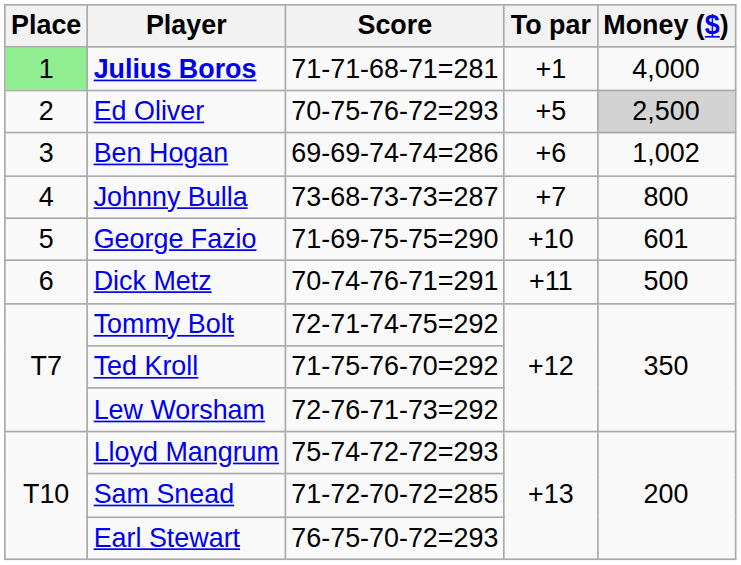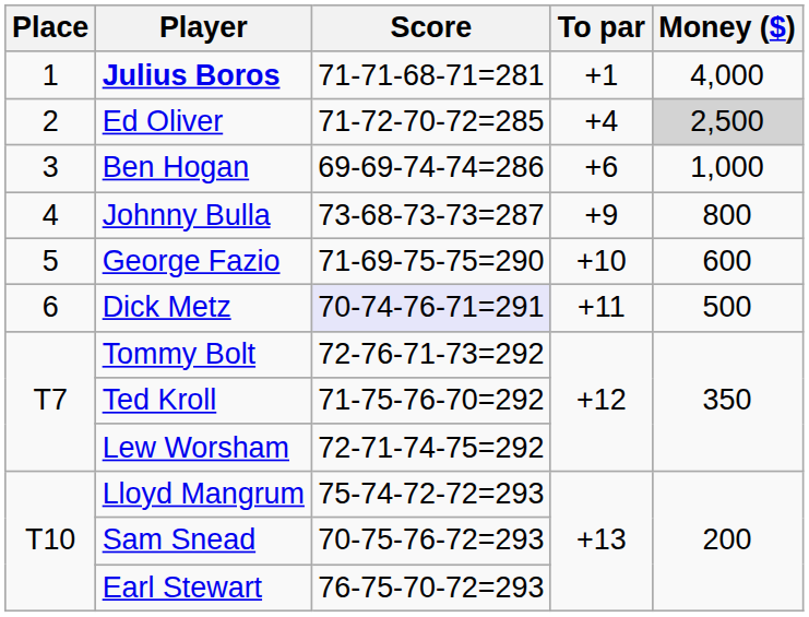Julius Boros | Place: lightgreen background -> no background
Ed Oliver | Score: 70-75-76-72=293 -> 71-72-70-72=285
Ed Oliver | To par: +5 -> +4
Ben Hogan | Money ($): 1,002 -> 1,000
Johnny Bulla | To par: +7 -> +9
George Fazio | Money ($): 601 -> 600
Dick Metz | Score: no background -> lavender background
Tommy Bolt | Score: 72-71-74-75=292 -> 72-76-71-73=292
Lew Worsham | Score: 72-76-71-73=292 -> 72-71-74-75=292
Sam Snead | Score: 71-72-70-72=285 -> 70-75-76-72=293
